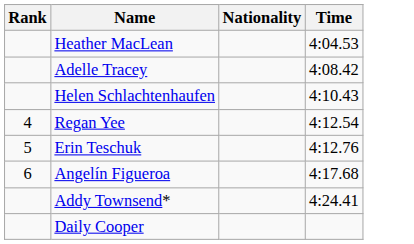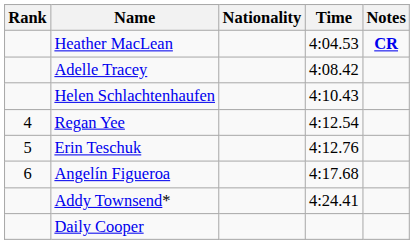+ column: Notes | CR
